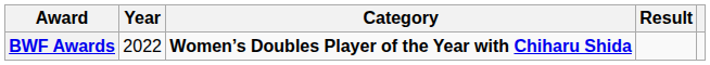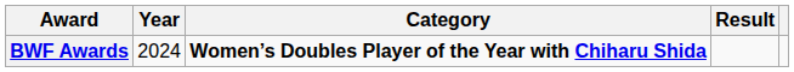BWF Awards | Year: 2022 -> 2024
